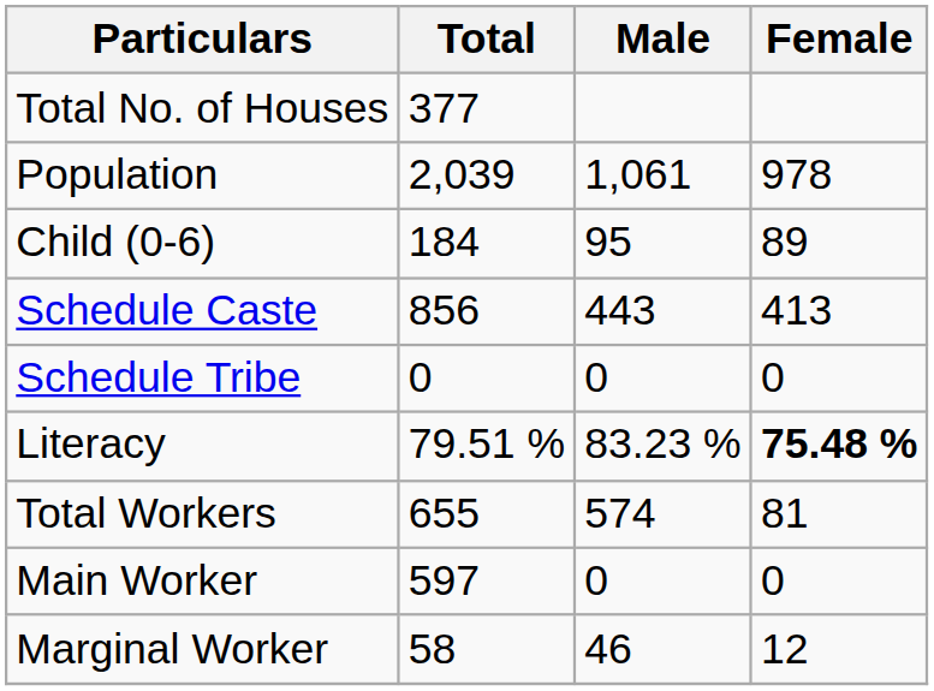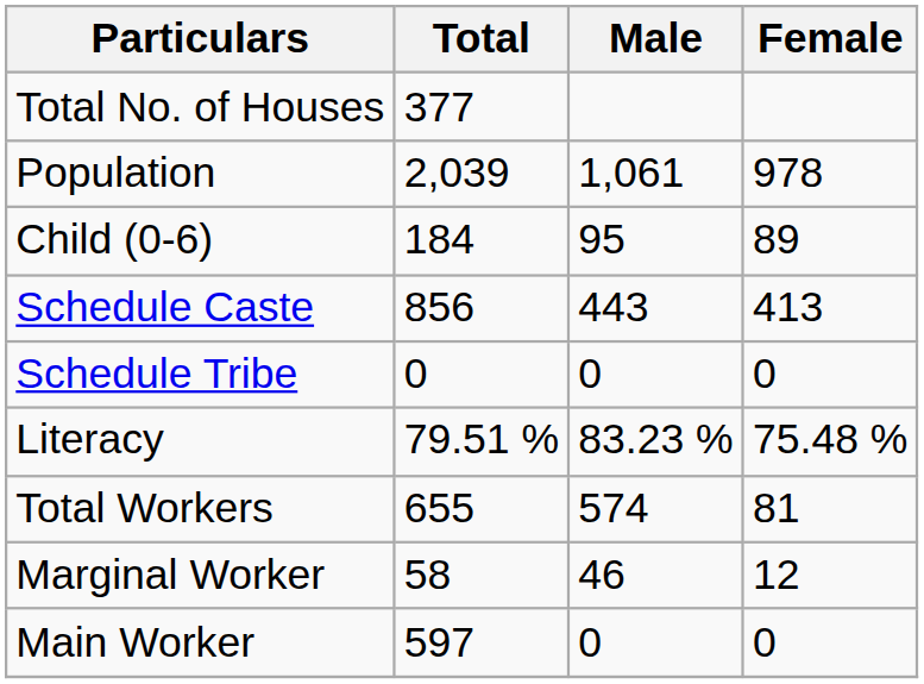Literacy | Female: bold -> normal
rows swapped: Main Worker <-> Marginal Worker
